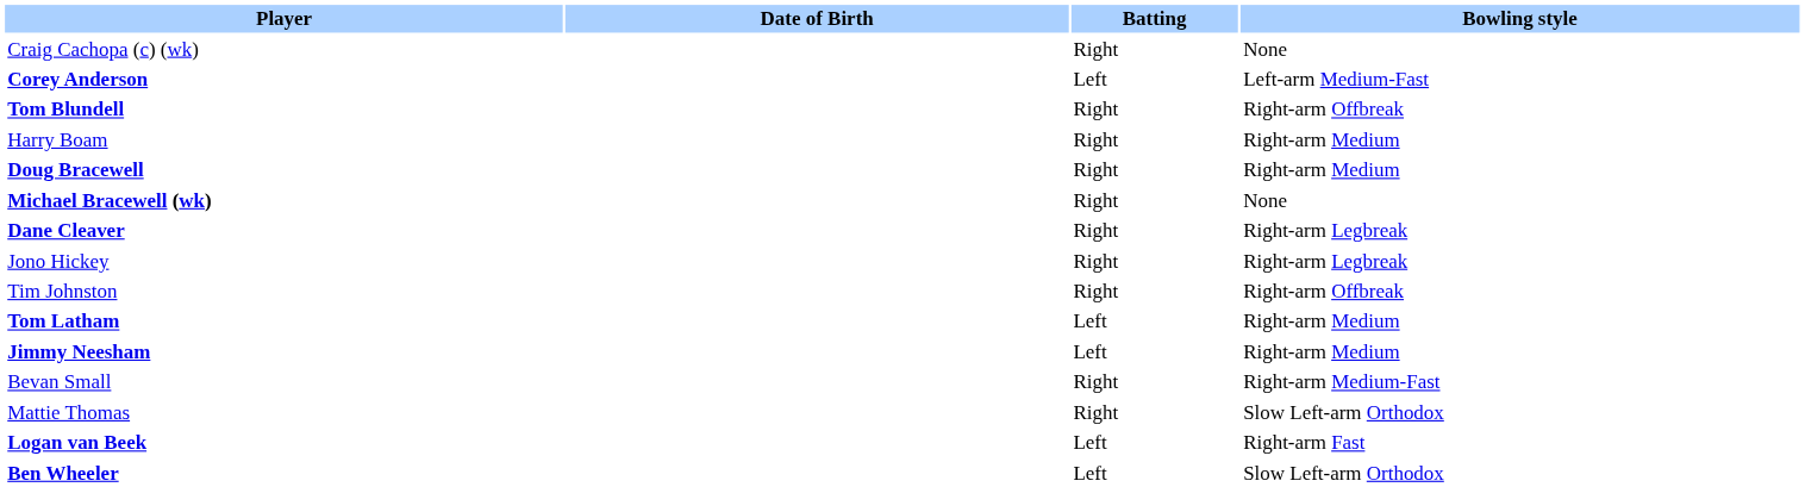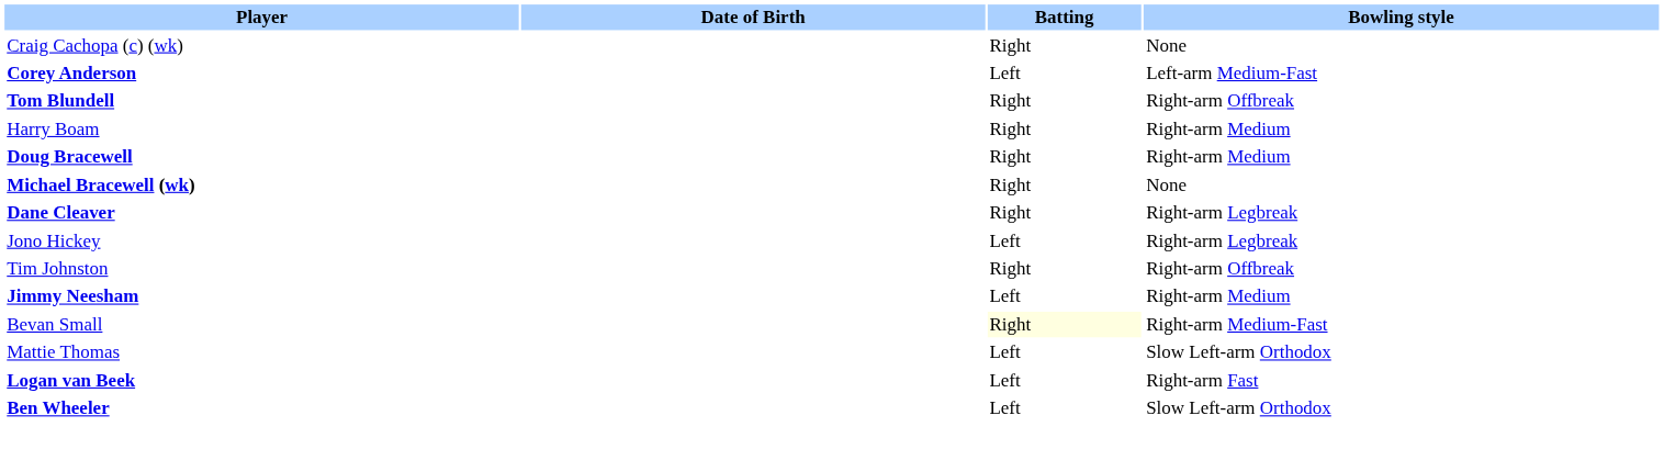Jono Hickey | Batting: Right -> Left
- row: Tom Latham | Left | Right-arm Medium
Bevan Small | Batting: no background -> lightyellow background
Mattie Thomas | Batting: Right -> Left
